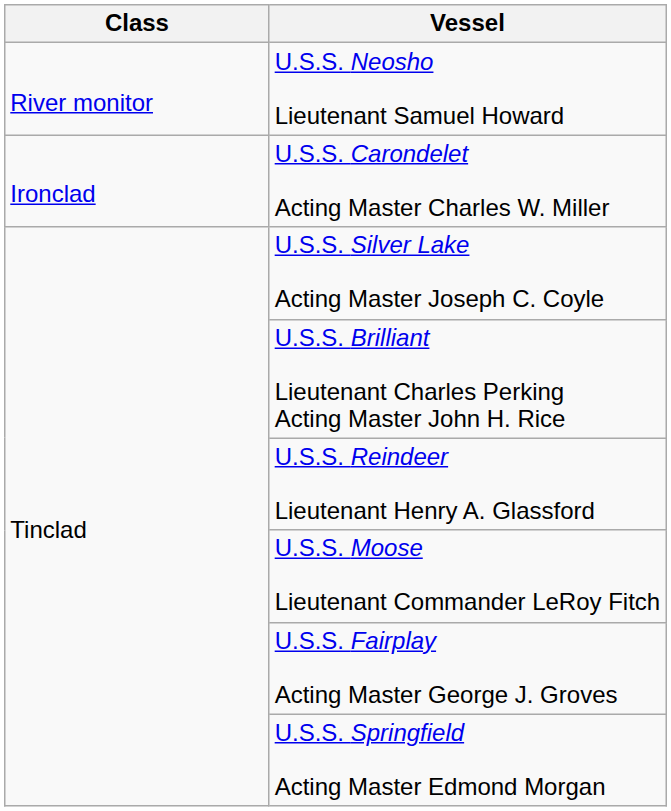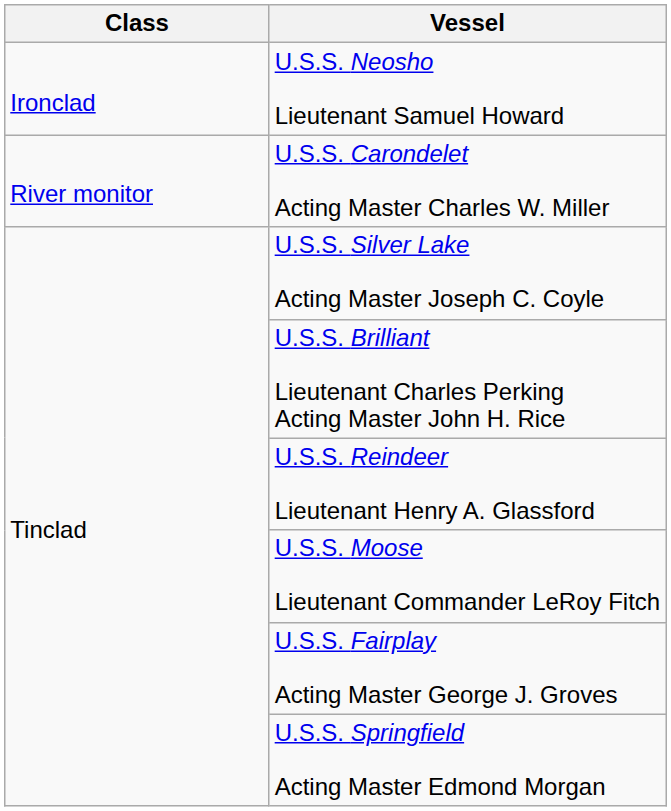U.S.S. Neosho Lieutenant Samuel Howard | Class: River monitor -> Ironclad
U.S.S. Carondelet Acting Master Charles W. Miller | Class: Ironclad -> River monitor
